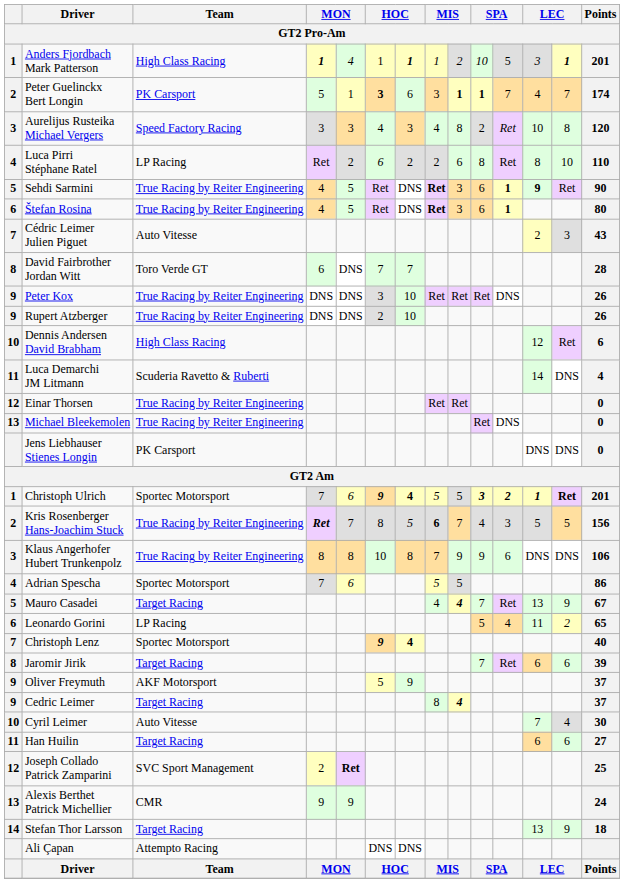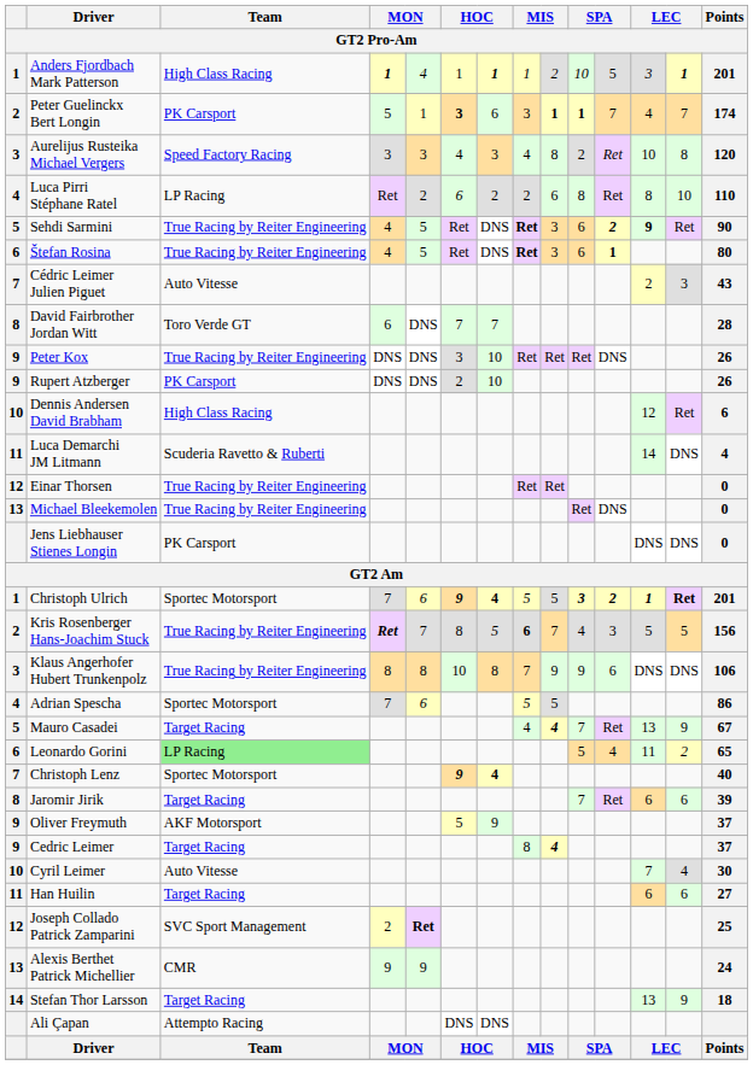Sehdi Sarmini | column 11: 1 -> 2
Rupert Atzberger | Team: True Racing by Reiter Engineering -> PK Carsport
Leonardo Gorini | Team: no background -> lightgreen background
